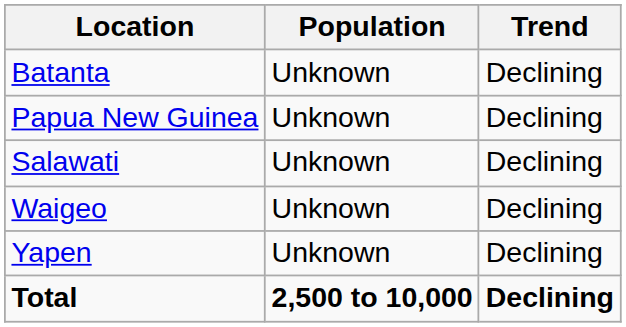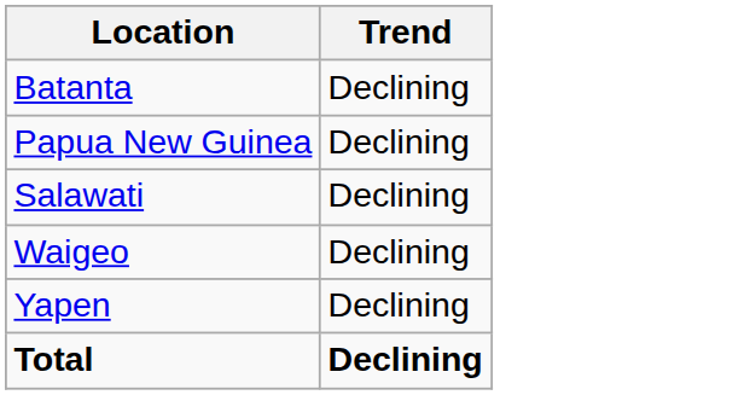- column: Population | Unknown | Unknown | Unknown | Unknown | Unknown | 2,500 to 10,000
